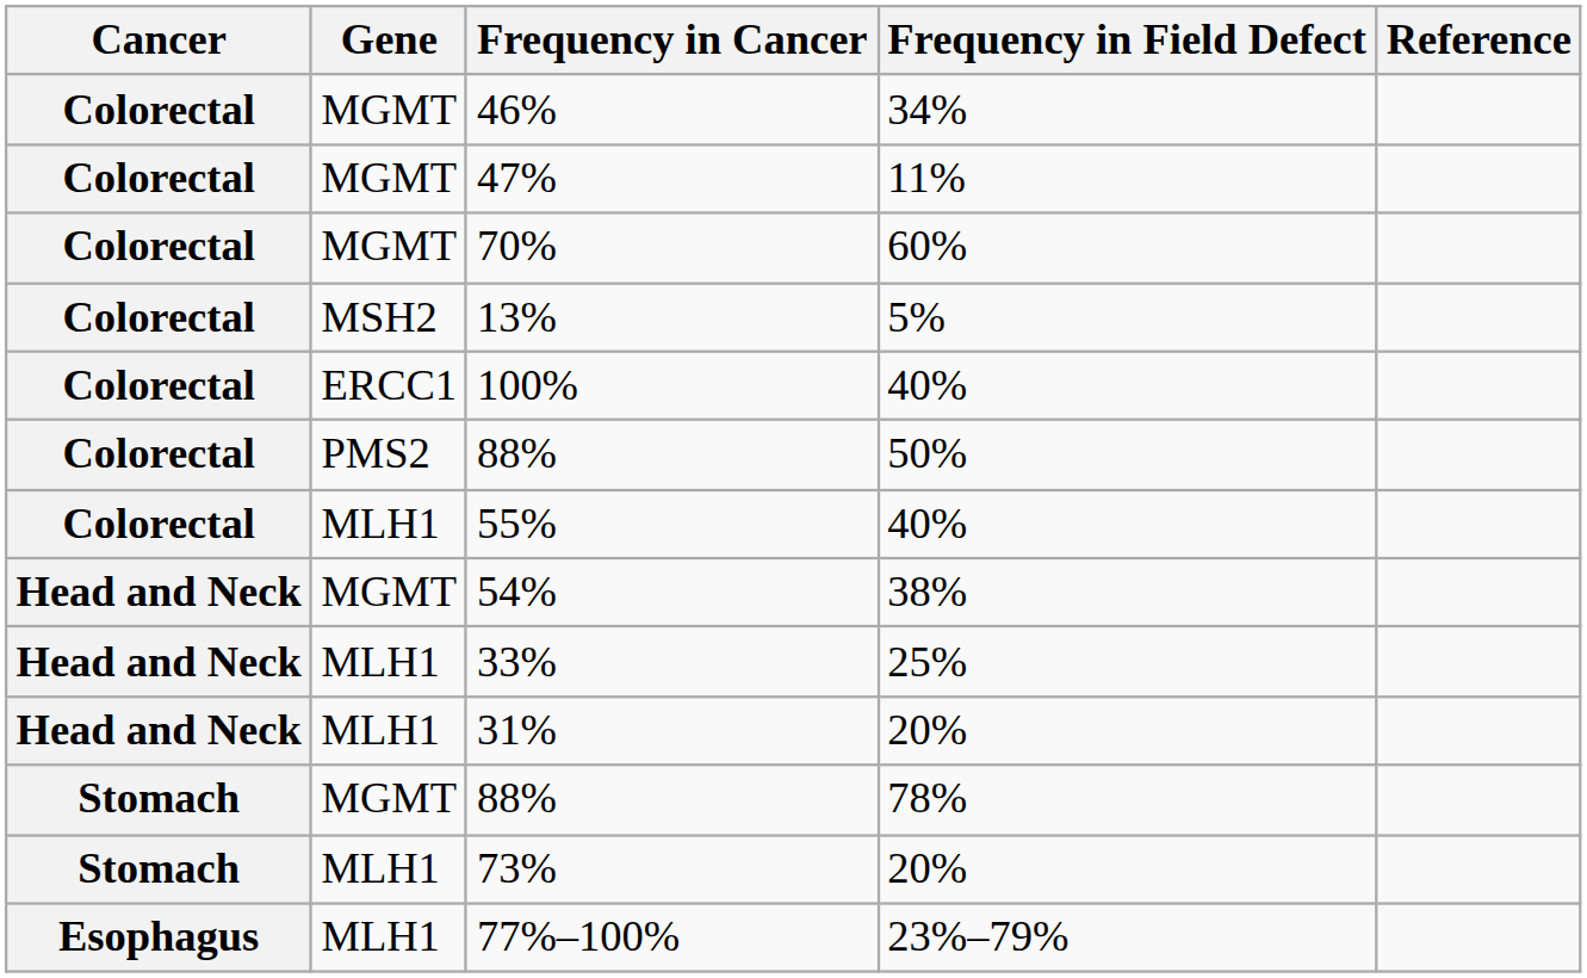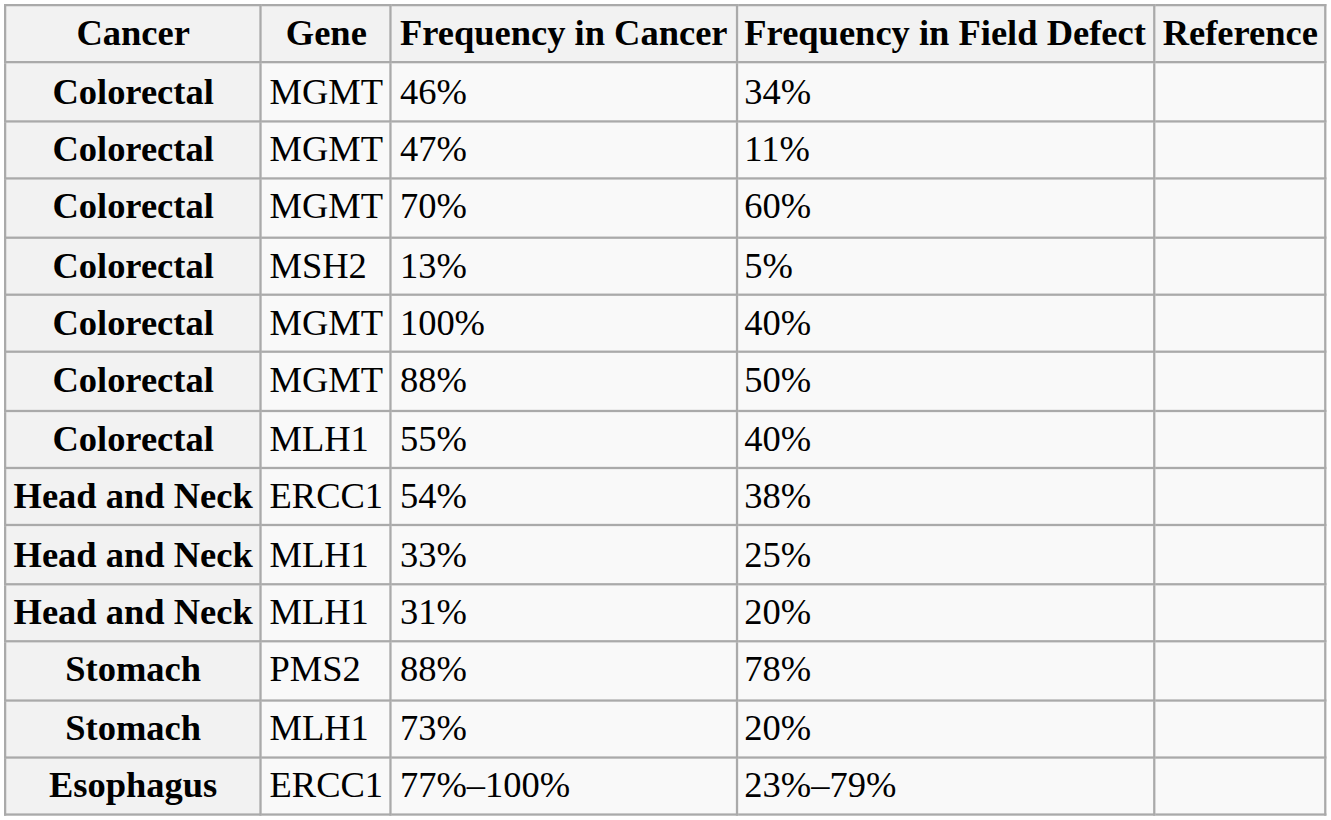100% | Gene: ERCC1 -> MGMT
88% / 50% | Gene: PMS2 -> MGMT
54% | Gene: MGMT -> ERCC1
88% / 78% | Gene: MGMT -> PMS2
77%–100% | Gene: MLH1 -> ERCC1
